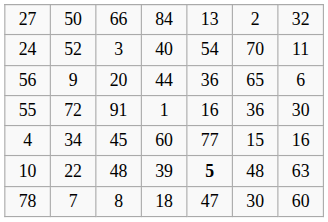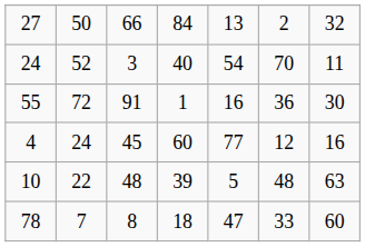- row: 56 | 9 | 20 | 44 | 36 | 65 | 6
4 | column 2: 34 -> 24
4 | column 6: 15 -> 12
10 | column 5: bold -> normal
78 | column 6: 30 -> 33
